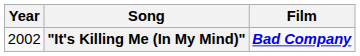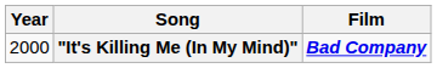"It's Killing Me (In My Mind)" | Year: 2002 -> 2000
